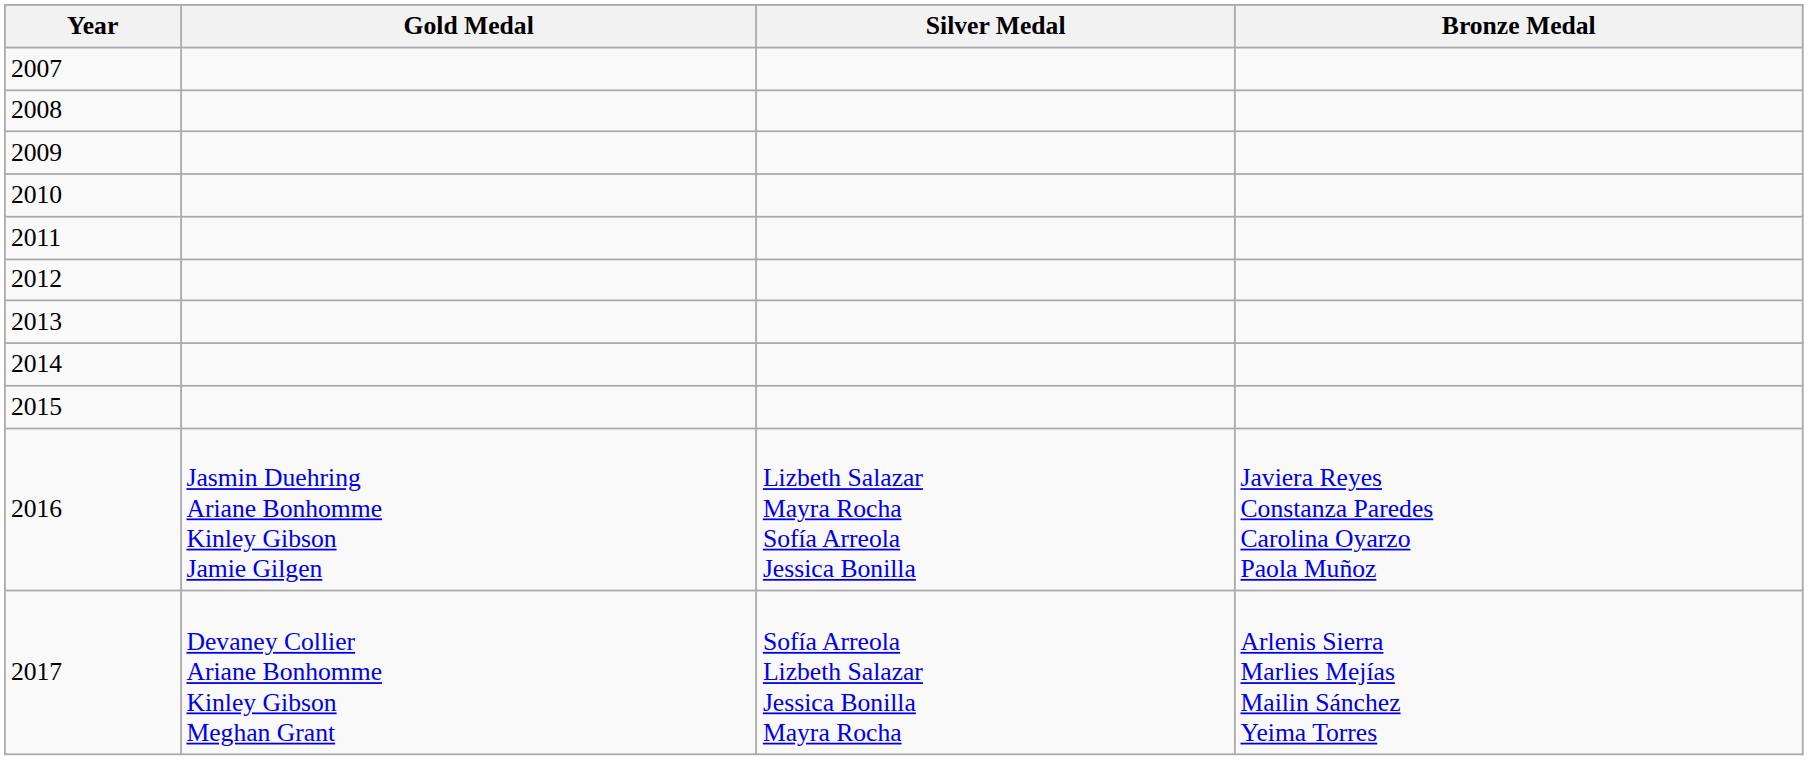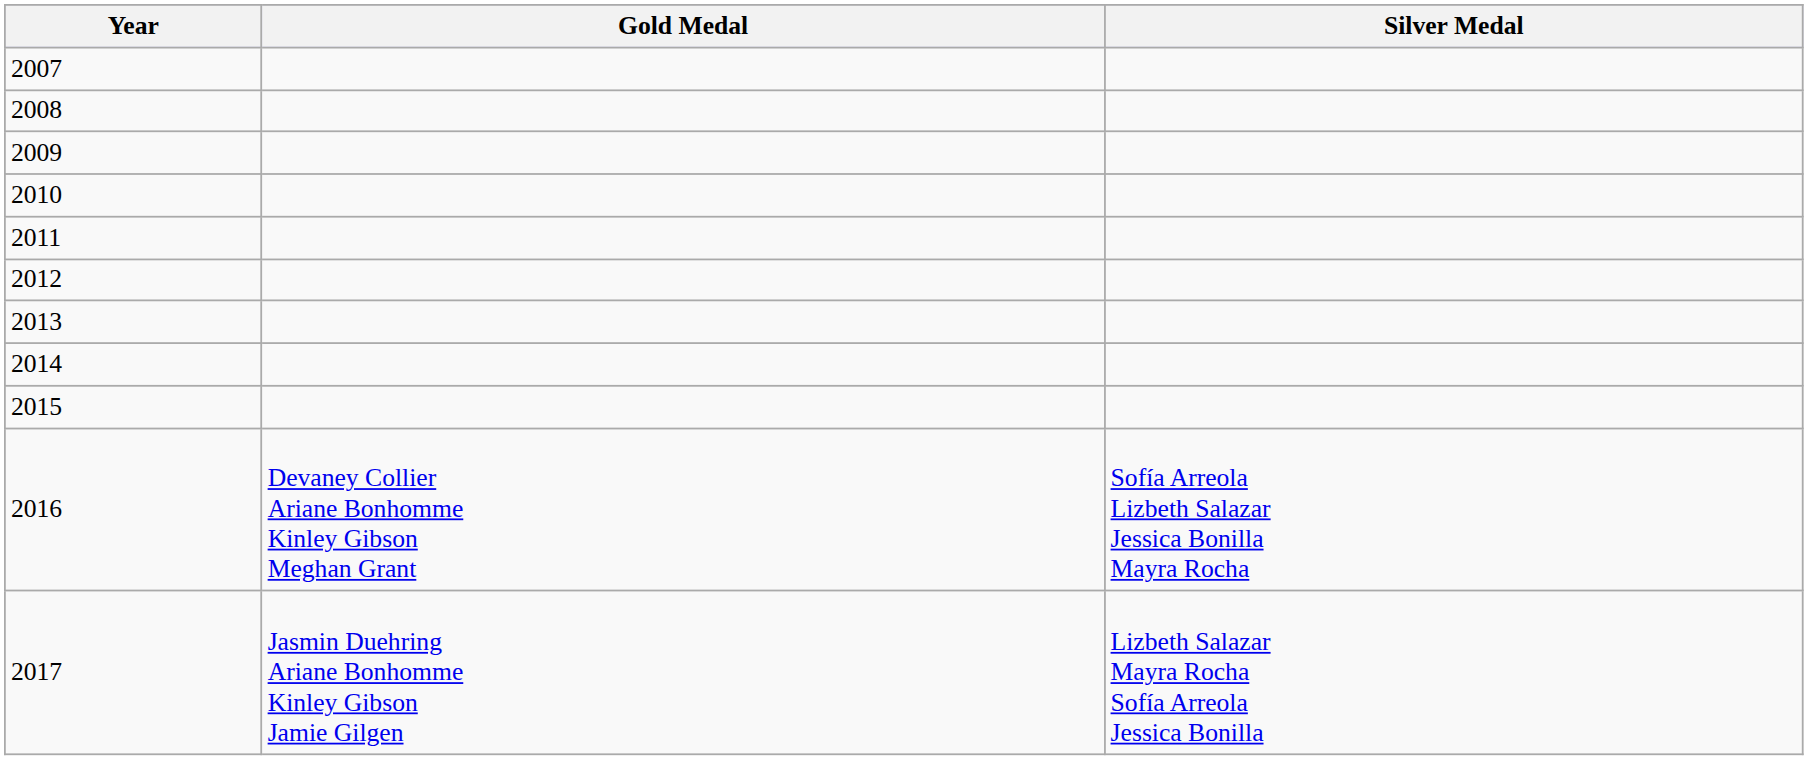- column: Bronze Medal | Javiera Reyes Constanza Paredes Carolina Oyarzo Paola Muñoz | Arlenis Sierra Marlies Mejías Mailin Sánchez Yeima Torres
2016 | Gold Medal: Jasmin Duehring Ariane Bonhomme Kinley Gibson Jamie Gilgen -> Devaney Collier Ariane Bonhomme Kinley Gibson Meghan Grant
2016 | Silver Medal: Lizbeth Salazar Mayra Rocha Sofía Arreola Jessica Bonilla -> Sofía Arreola Lizbeth Salazar Jessica Bonilla Mayra Rocha
2017 | Gold Medal: Devaney Collier Ariane Bonhomme Kinley Gibson Meghan Grant -> Jasmin Duehring Ariane Bonhomme Kinley Gibson Jamie Gilgen
2017 | Silver Medal: Sofía Arreola Lizbeth Salazar Jessica Bonilla Mayra Rocha -> Lizbeth Salazar Mayra Rocha Sofía Arreola Jessica Bonilla
